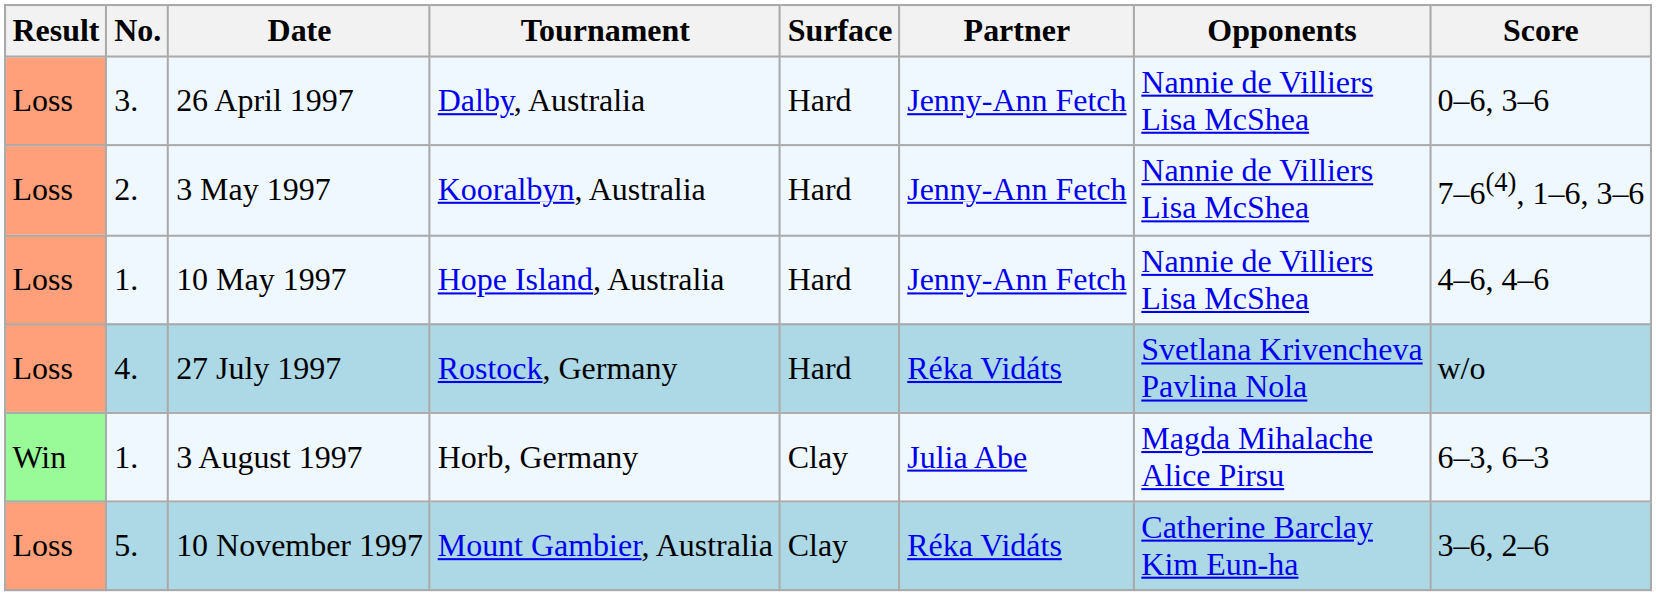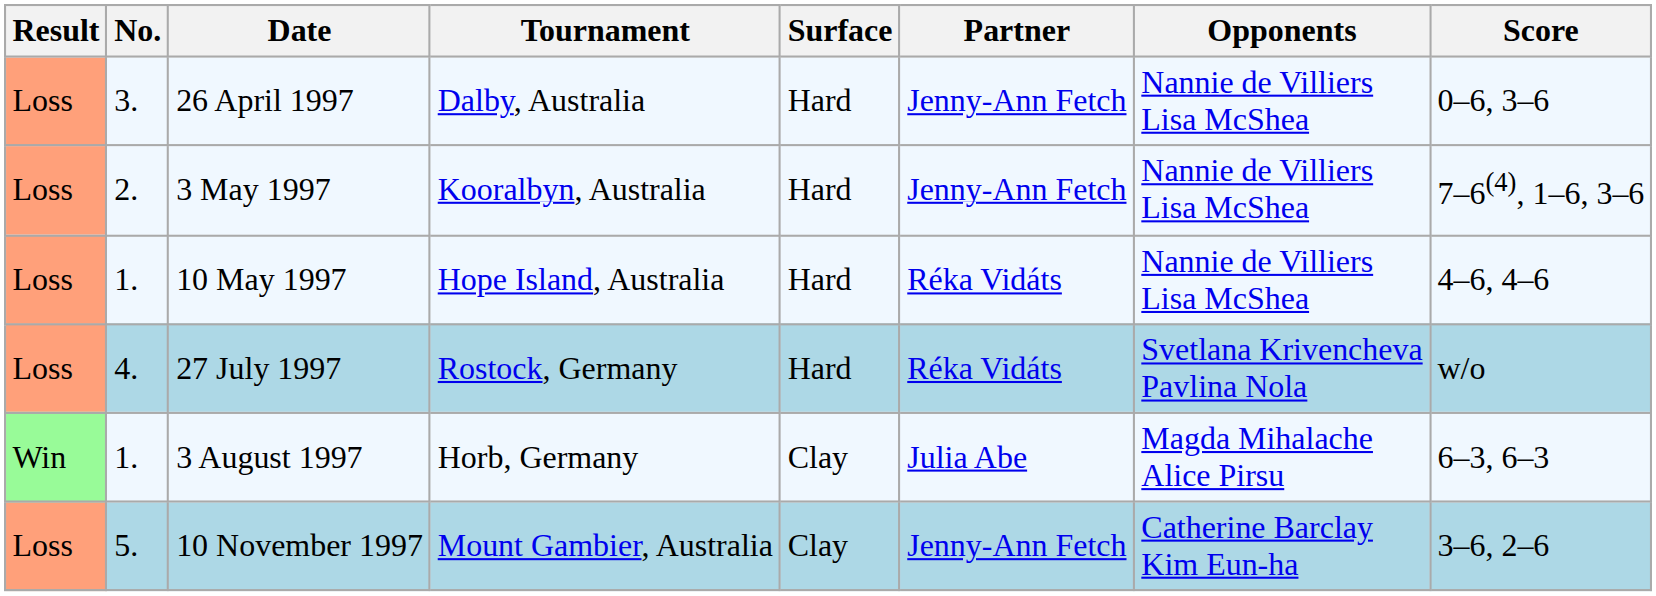10 May 1997 | Partner: Jenny-Ann Fetch -> Réka Vidáts
10 November 1997 | Partner: Réka Vidáts -> Jenny-Ann Fetch
